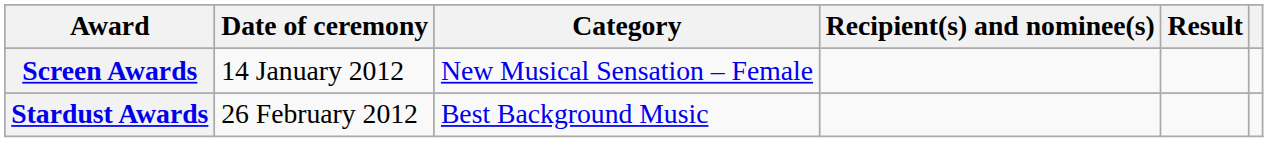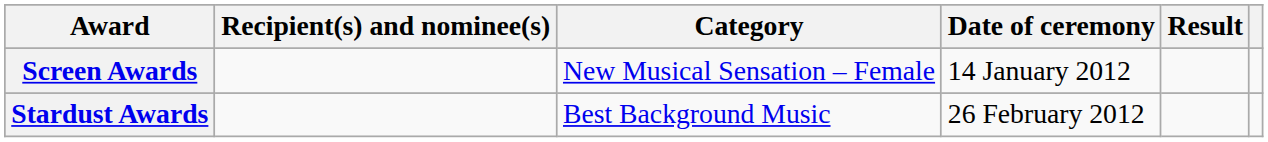columns swapped: Date of ceremony <-> Recipient(s) and nominee(s)
